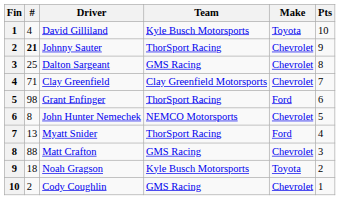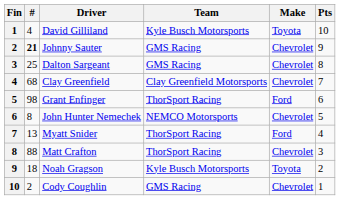Johnny Sauter | Team: ThorSport Racing -> GMS Racing
Clay Greenfield | #: 71 -> 68
Matt Crafton | Team: GMS Racing -> ThorSport Racing
